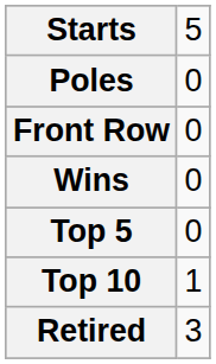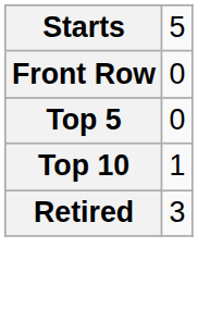- row: Poles | 0
- row: Wins | 0
